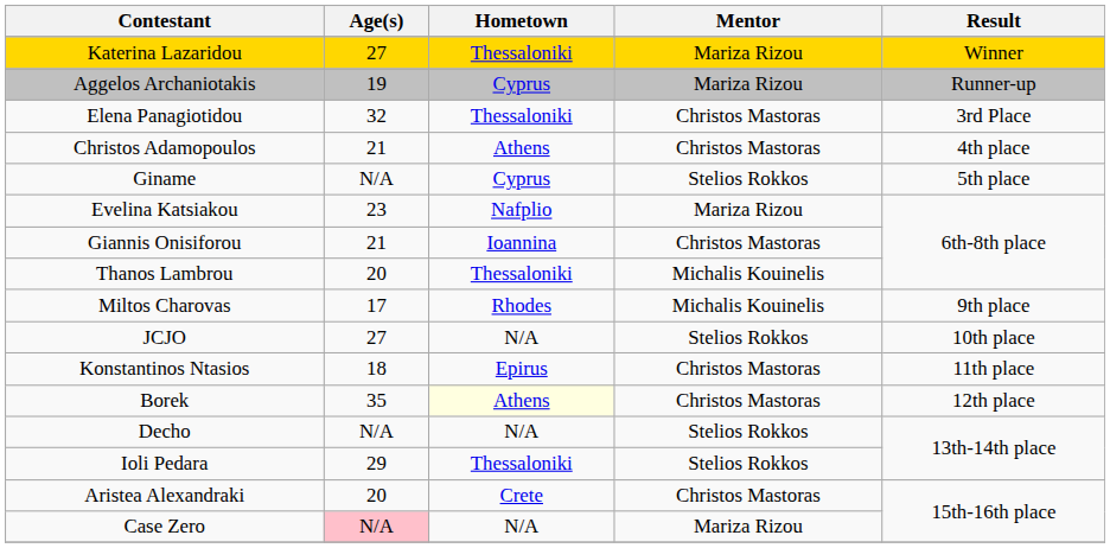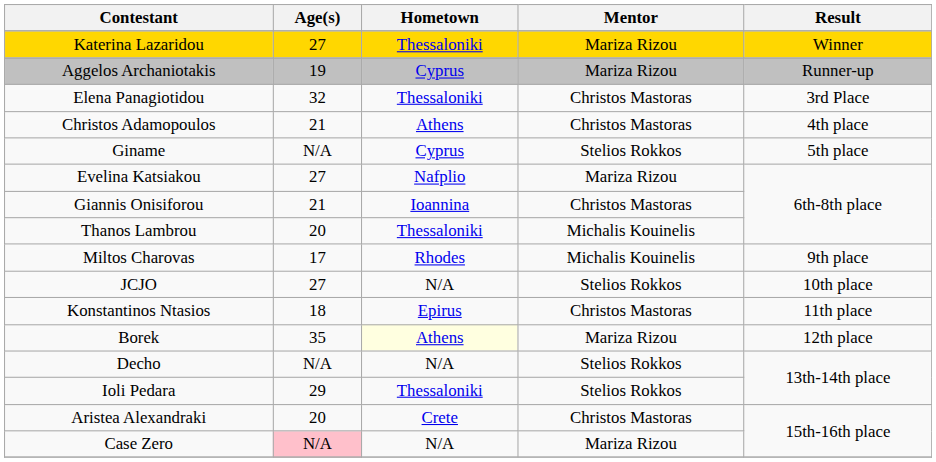Evelina Katsiakou | Age(s): 23 -> 27
Borek | Mentor: Christos Mastoras -> Mariza Rizou
